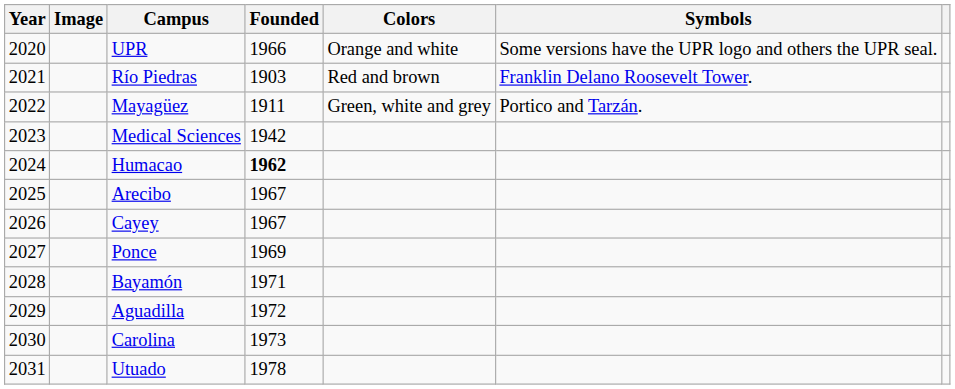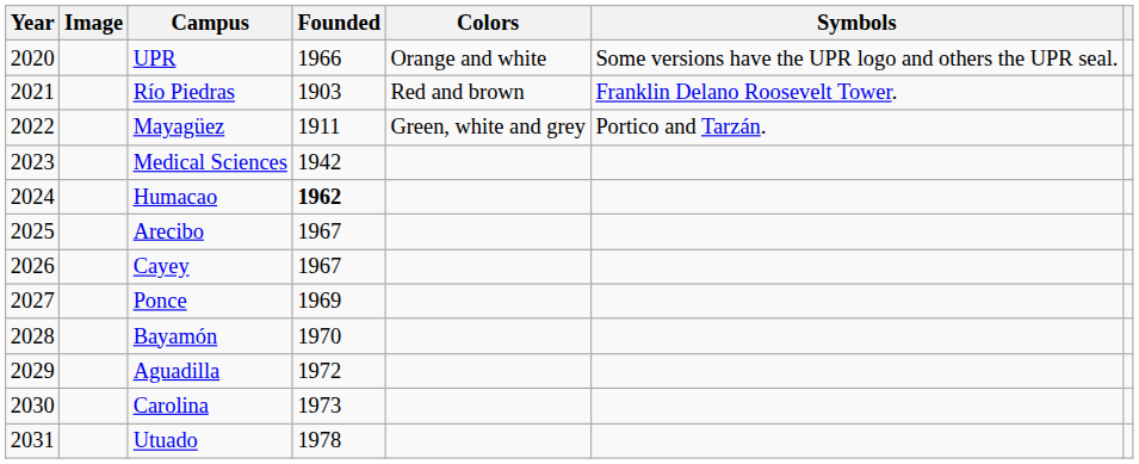Bayamón | Founded: 1971 -> 1970
